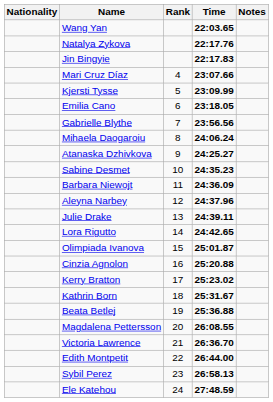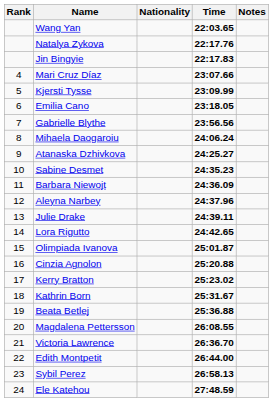columns swapped: Rank <-> Nationality
